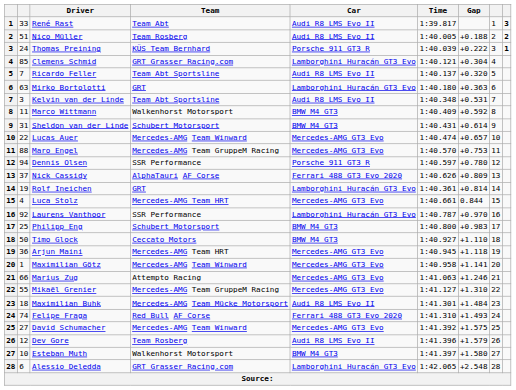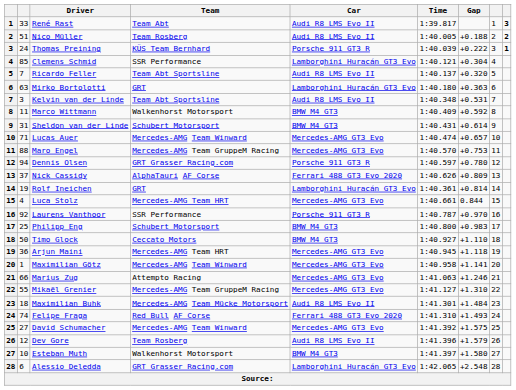Clemens Schmid | Team: GRT Grasser Racing.com -> SSR Performance
Lucas Auer | column 2: 22 -> 71
Dennis Olsen | Team: SSR Performance -> GRT Grasser Racing.com
Laurens Vanthoor | Car: Lamborghini Huracán GT3 Evo -> Porsche 911 GT3 R
